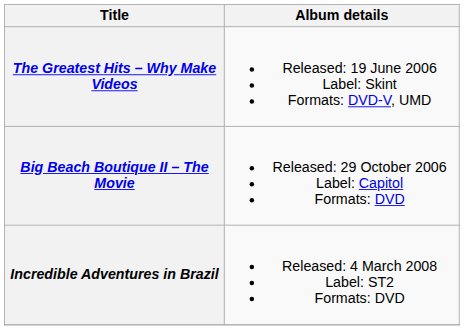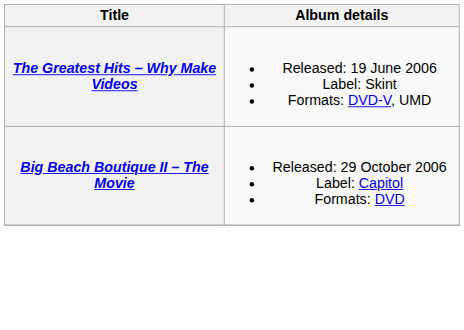- row: Incredible Adventures in Brazil | Released: 4 March 2008 Label: ST2 Formats: DVD
